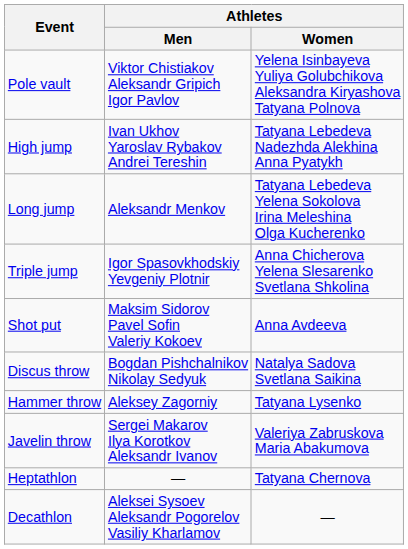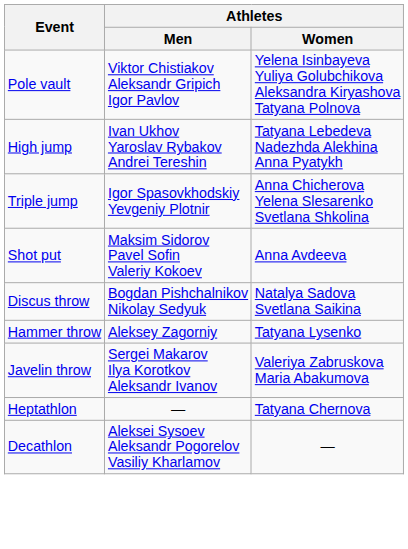- row: Long jump | Aleksandr Menkov | Tatyana Lebedeva Yelena Sokolova Irina Meleshina Olga Kucherenko
